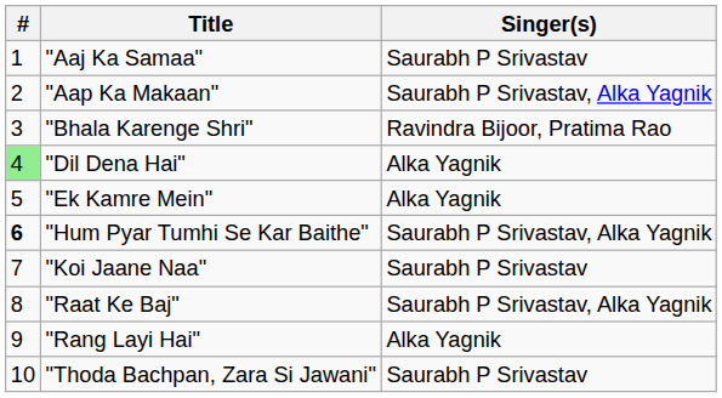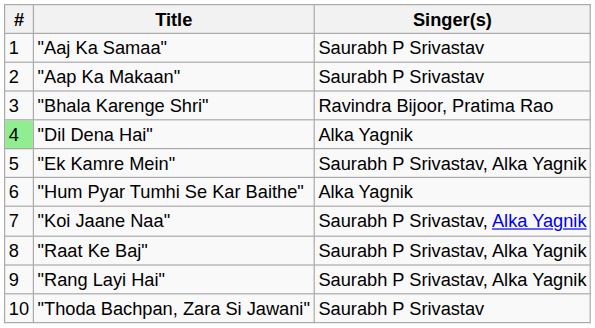"Aap Ka Makaan" | Singer(s): Saurabh P Srivastav, Alka Yagnik -> Saurabh P Srivastav
"Ek Kamre Mein" | Singer(s): Alka Yagnik -> Saurabh P Srivastav, Alka Yagnik
"Hum Pyar Tumhi Se Kar Baithe" | #: bold -> normal
"Hum Pyar Tumhi Se Kar Baithe" | Singer(s): Saurabh P Srivastav, Alka Yagnik -> Alka Yagnik
"Koi Jaane Naa" | Singer(s): Saurabh P Srivastav -> Saurabh P Srivastav, Alka Yagnik
"Rang Layi Hai" | Singer(s): Alka Yagnik -> Saurabh P Srivastav, Alka Yagnik
